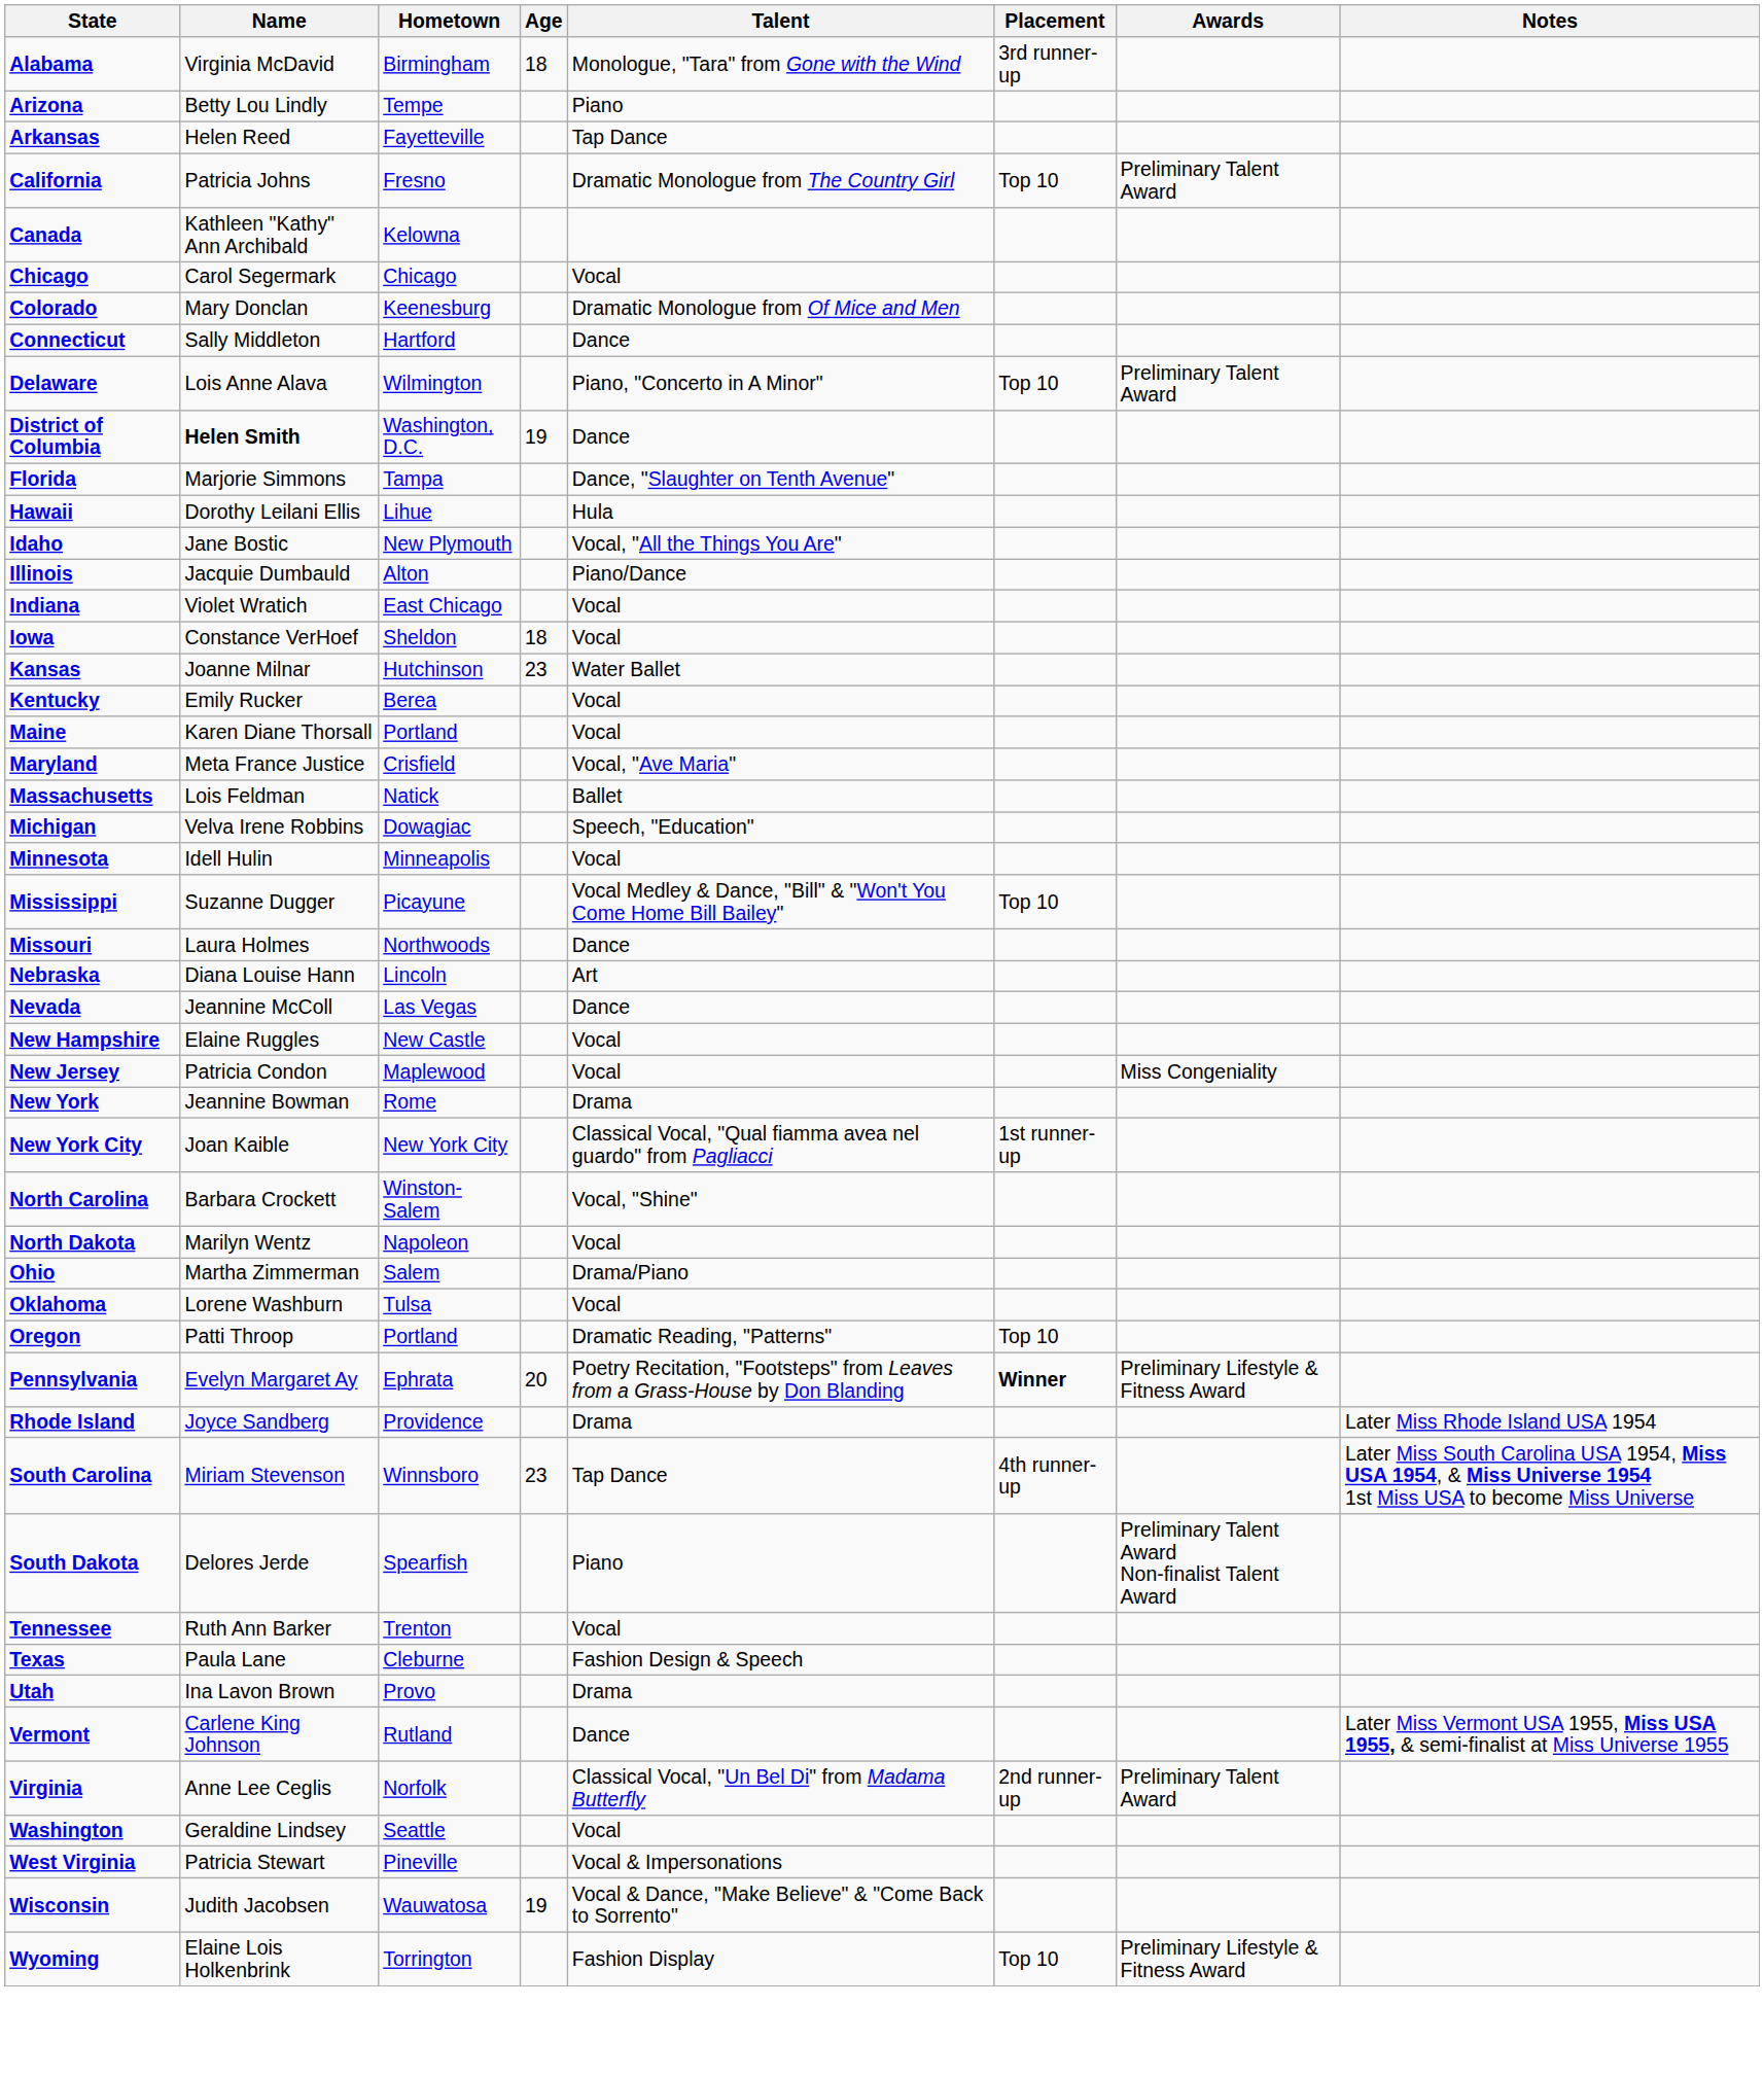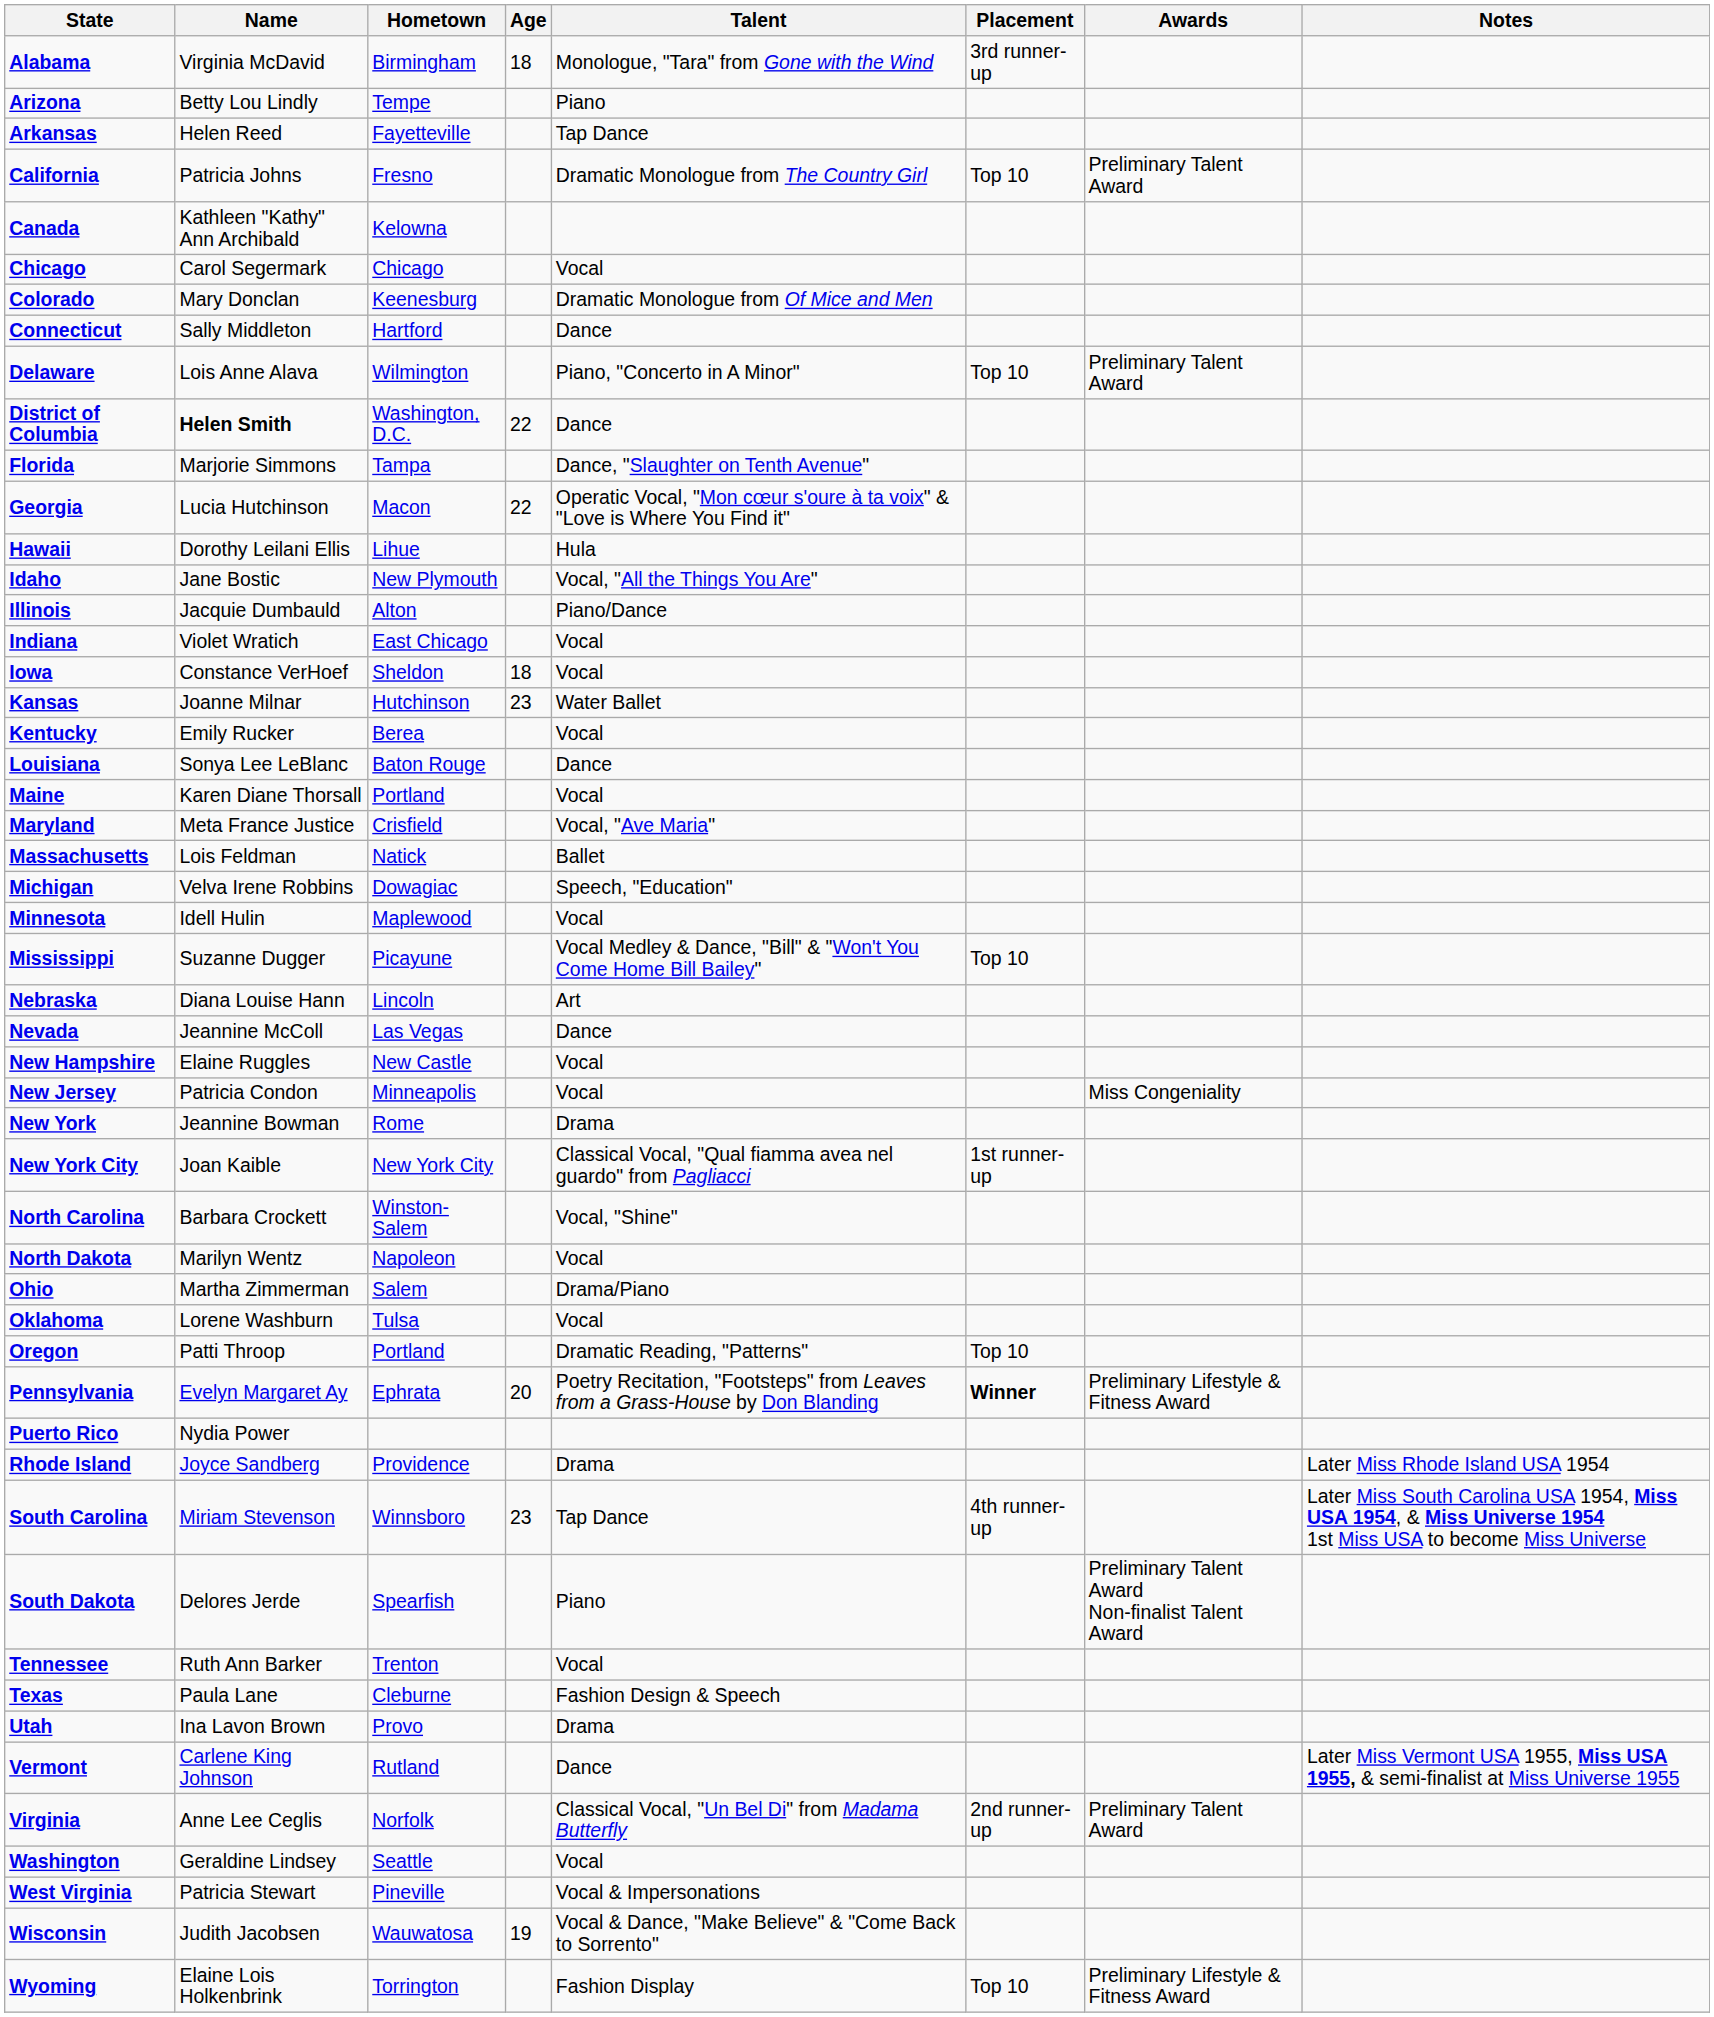District of Columbia | Age: 19 -> 22
+ row: Georgia | Lucia Hutchinson | Macon | 22 | Operatic Vocal, "Mon cœur s'oure à ta voix" & "Love is Where You Find it"
+ row: Louisiana | Sonya Lee LeBlanc | Baton Rouge | Dance
Minnesota | Hometown: Minneapolis -> Maplewood
- row: Missouri | Laura Holmes | Northwoods | Dance
New Jersey | Hometown: Maplewood -> Minneapolis
+ row: Puerto Rico | Nydia Power
